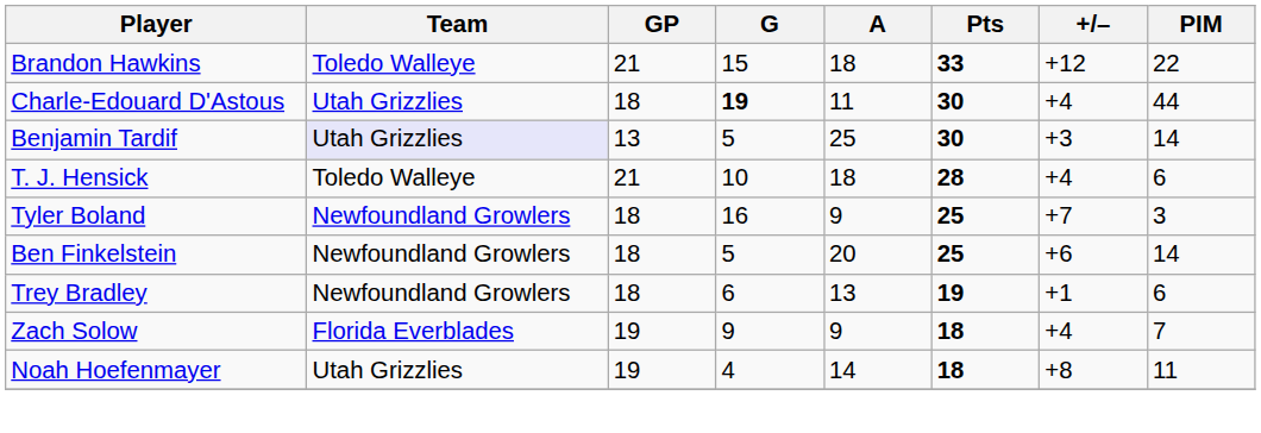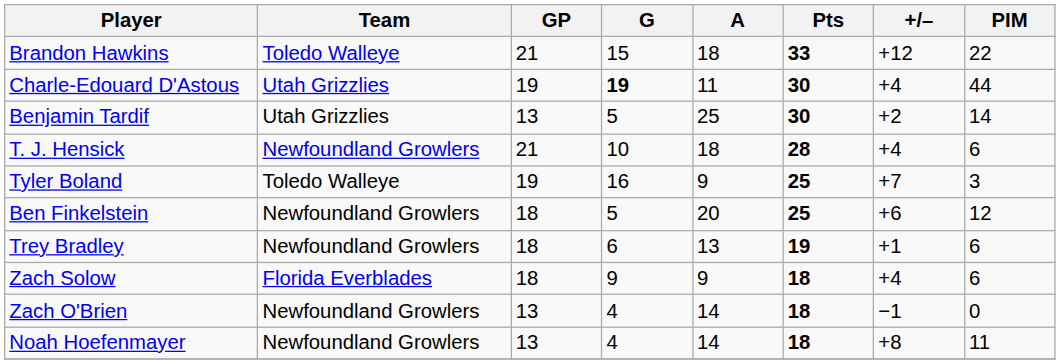Charle-Edouard D'Astous | GP: 18 -> 19
Benjamin Tardif | Team: lavender background -> no background
Benjamin Tardif | +/–: +3 -> +2
T. J. Hensick | Team: Toledo Walleye -> Newfoundland Growlers
Tyler Boland | Team: Newfoundland Growlers -> Toledo Walleye
Tyler Boland | GP: 18 -> 19
Ben Finkelstein | PIM: 14 -> 12
Zach Solow | GP: 19 -> 18
Zach Solow | PIM: 7 -> 6
+ row: Zach O'Brien | Newfoundland Growlers | 13 | 4 | 14 | 18 | −1 | 0
Noah Hoefenmayer | Team: Utah Grizzlies -> Newfoundland Growlers
Noah Hoefenmayer | GP: 19 -> 13
